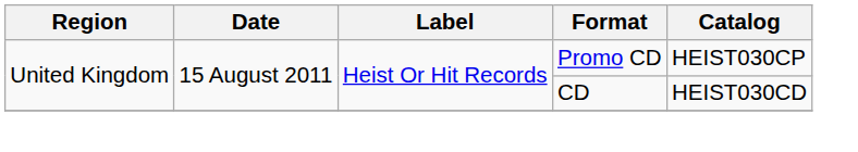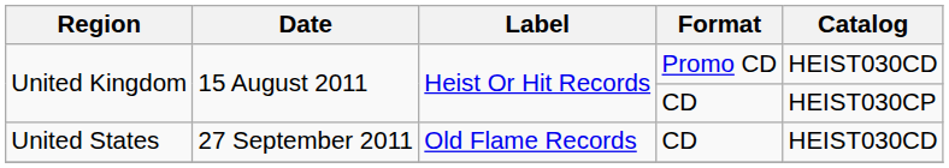United Kingdom / Promo CD | Catalog: HEIST030CP -> HEIST030CD
United Kingdom / CD | Catalog: HEIST030CD -> HEIST030CP
+ row: United States | 27 September 2011 | Old Flame Records | CD | HEIST030CD
